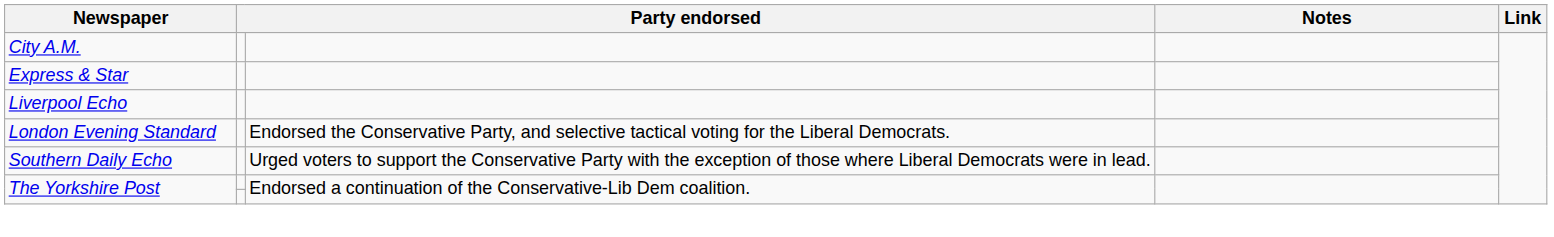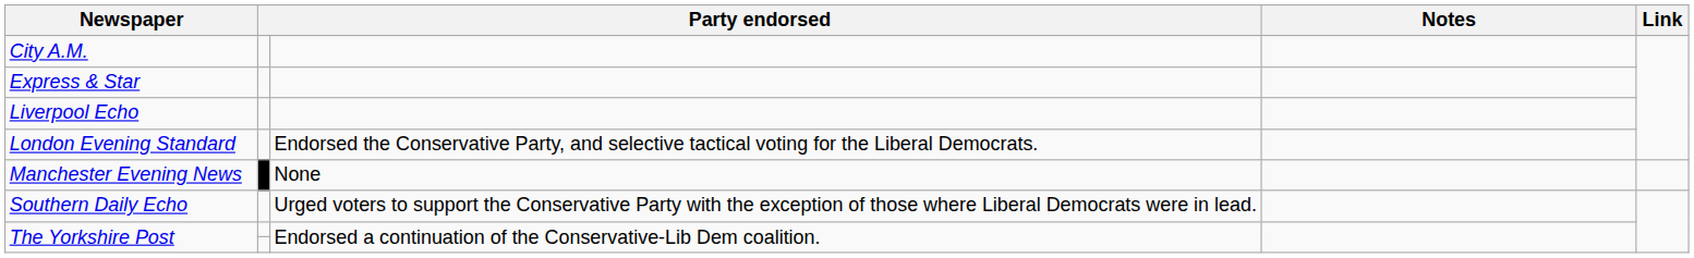+ row: Manchester Evening News | None
